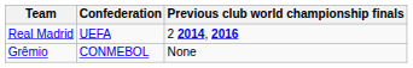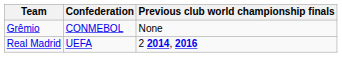rows swapped: Real Madrid <-> Grêmio
